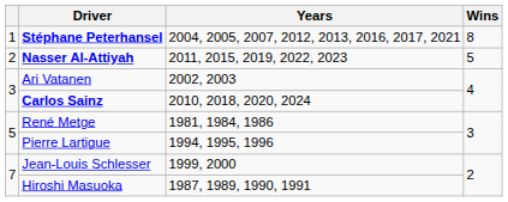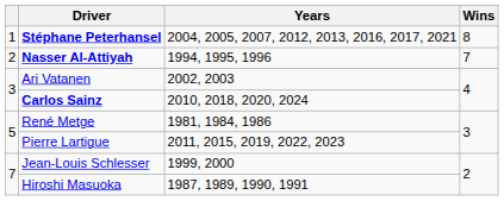Nasser Al-Attiyah | Years: 2011, 2015, 2019, 2022, 2023 -> 1994, 1995, 1996
Nasser Al-Attiyah | Wins: 5 -> 7
Pierre Lartigue | Years: 1994, 1995, 1996 -> 2011, 2015, 2019, 2022, 2023
